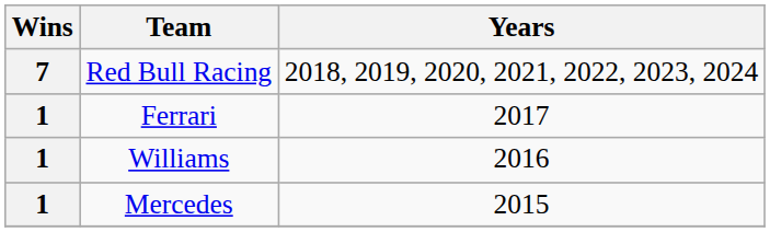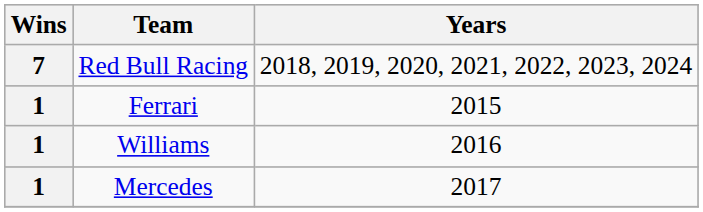Ferrari | Years: 2017 -> 2015
Mercedes | Years: 2015 -> 2017
